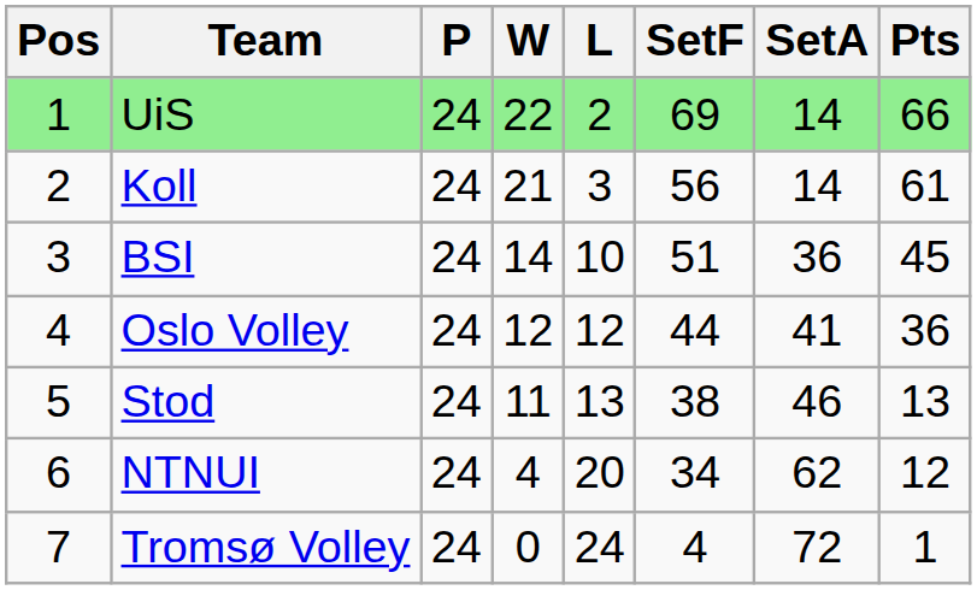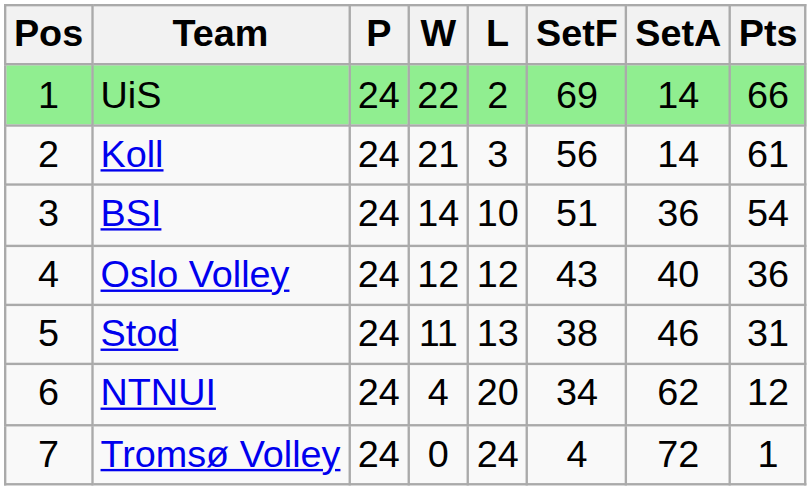BSI | Pts: 45 -> 54
Oslo Volley | SetF: 44 -> 43
Oslo Volley | SetA: 41 -> 40
Stod | Pts: 13 -> 31
